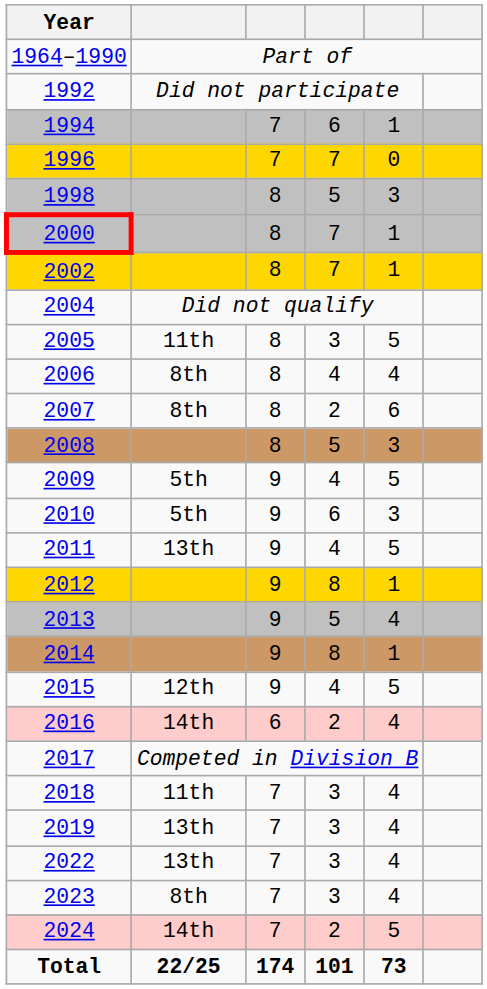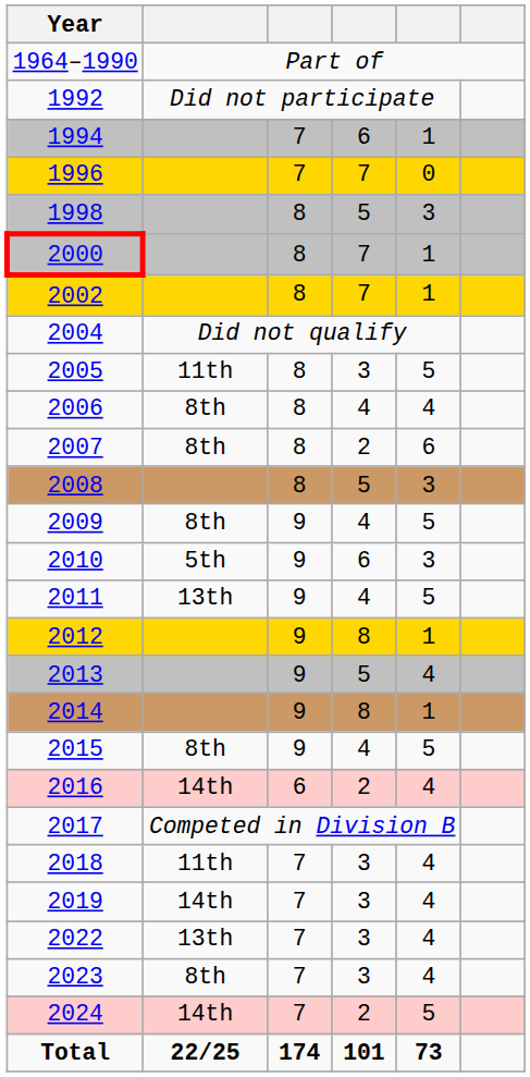2009 | column 2: 5th -> 8th
2015 | column 2: 12th -> 8th
2019 | column 2: 13th -> 14th
